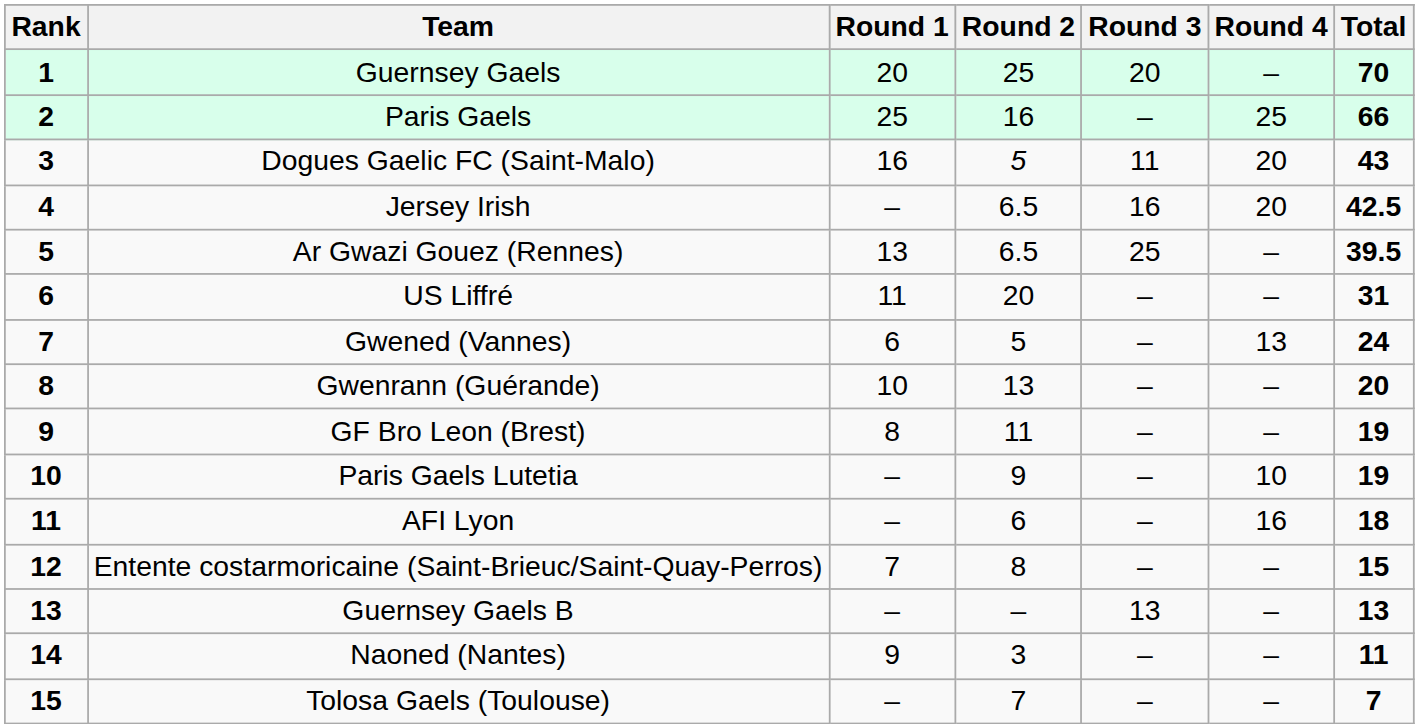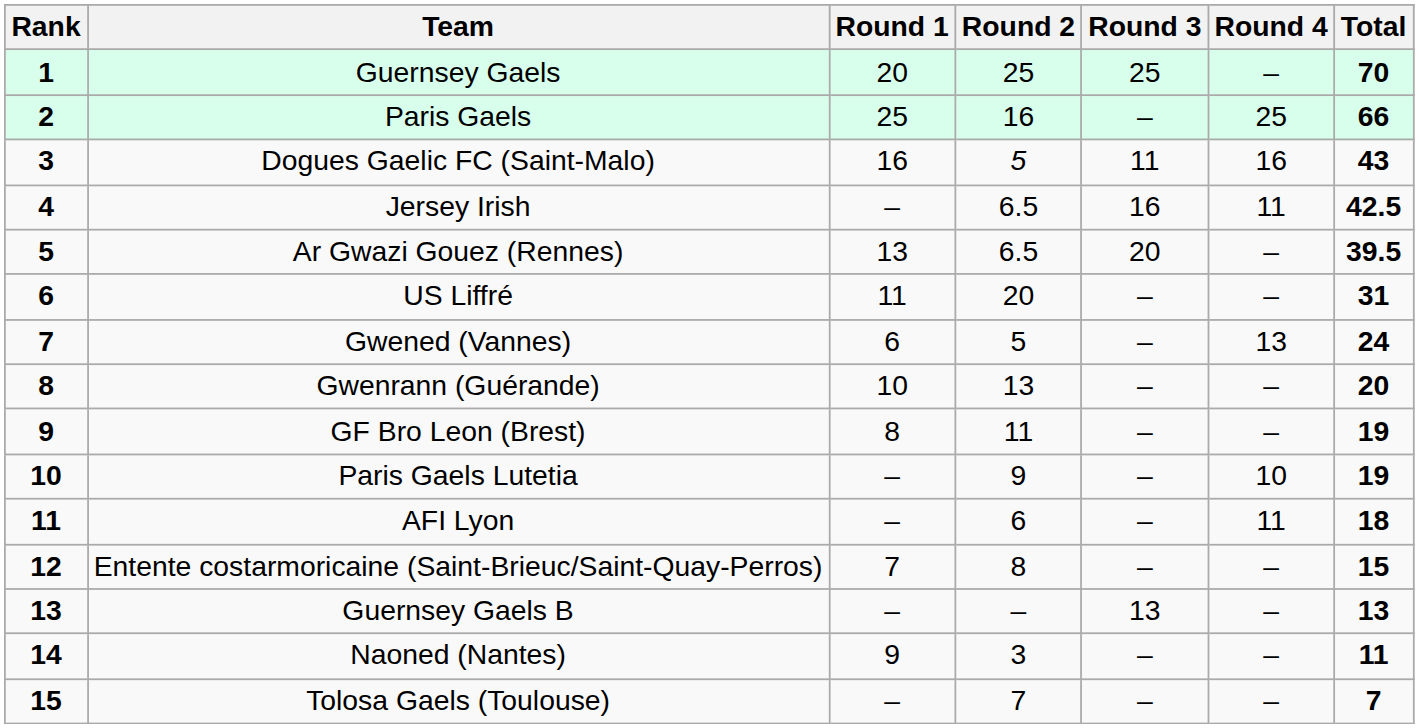Guernsey Gaels | Round 3: 20 -> 25
Dogues Gaelic FC (Saint-Malo) | Round 4: 20 -> 16
Jersey Irish | Round 4: 20 -> 11
Ar Gwazi Gouez (Rennes) | Round 3: 25 -> 20
AFI Lyon | Round 4: 16 -> 11
